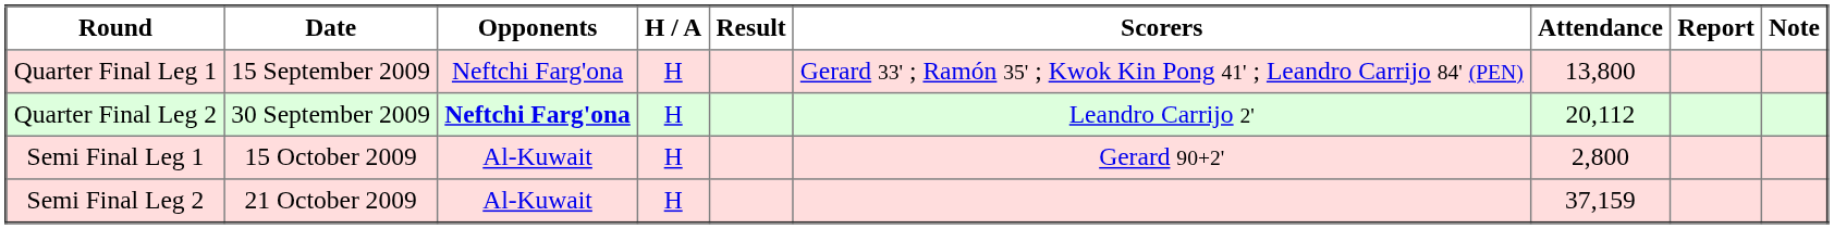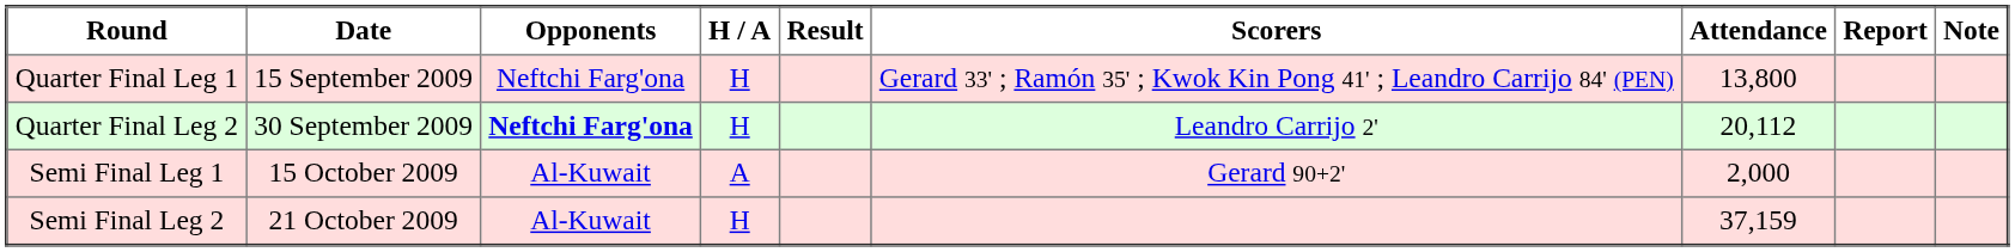Semi Final Leg 1 | H / A: H -> A
Semi Final Leg 1 | Attendance: 2,800 -> 2,000
